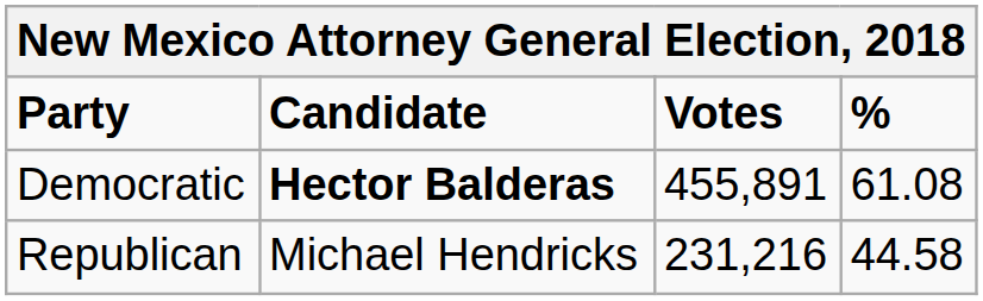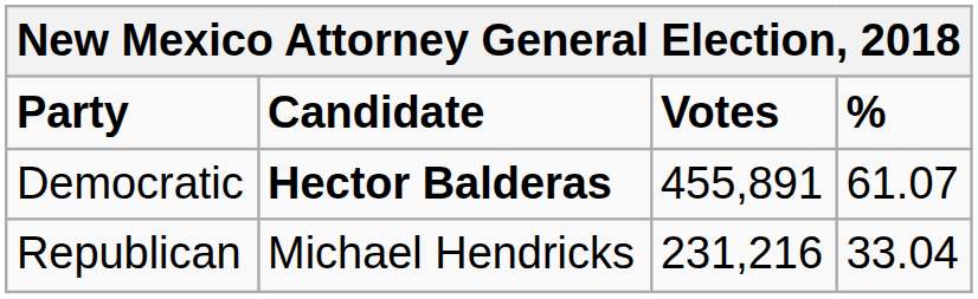Democratic | %: 61.08 -> 61.07
Republican | %: 44.58 -> 33.04
